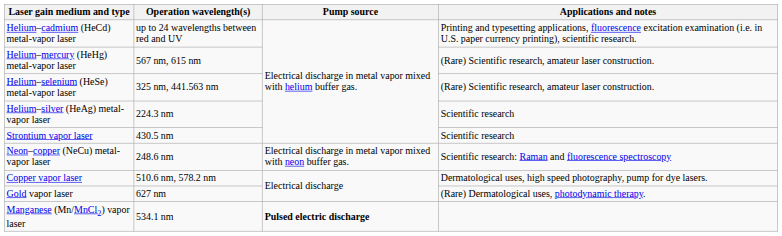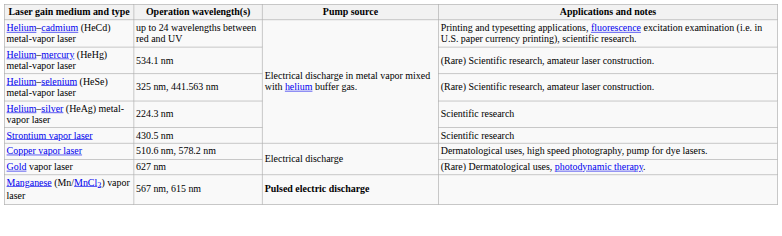Helium–mercury (HeHg) metal-vapor laser | Operation wavelength(s): 567 nm, 615 nm -> 534.1 nm
- row: Neon–copper (NeCu) metal-vapor laser | 248.6 nm | Electrical discharge in metal vapor mixed with neon buffer gas. | Scientific research: Raman and fluorescence spectroscopy
Manganese (Mn/MnCl2) vapor laser | Operation wavelength(s): 534.1 nm -> 567 nm, 615 nm
